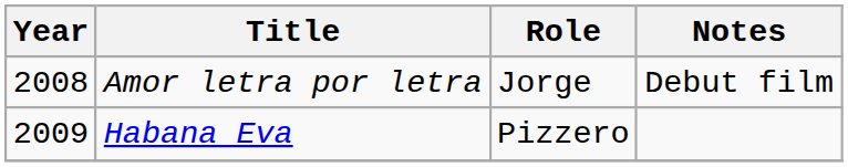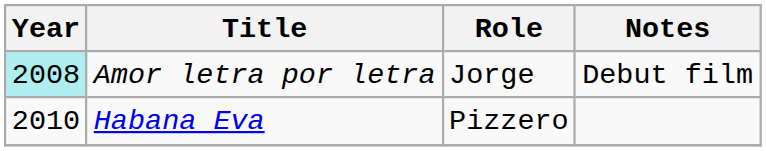Amor letra por letra | Year: no background -> paleturquoise background
Habana Eva | Year: 2009 -> 2010
